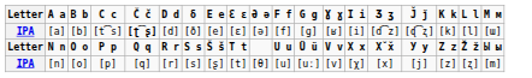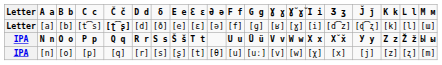+ column: Ɣ̆ ɣ̆ | [ɣ] | W w | [w]
[t͡s] | Letter: IPA -> Letter
P p | Letter: Letter -> IPA
